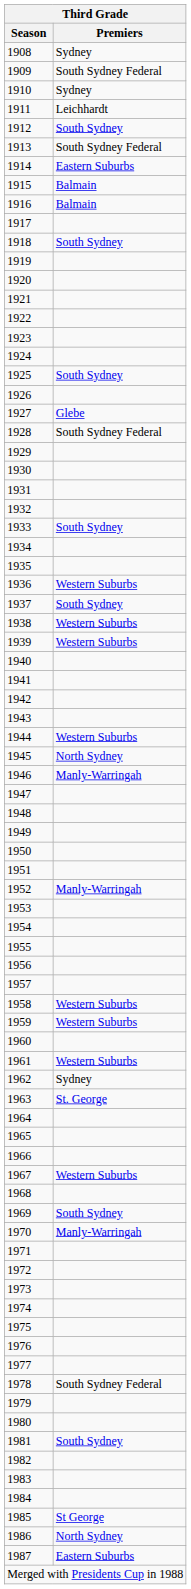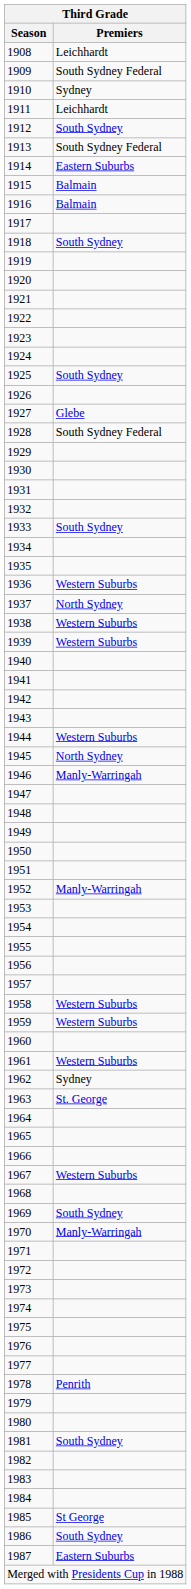1908 | Premiers: Sydney -> Leichhardt
1937 | Premiers: South Sydney -> North Sydney
1978 | Premiers: South Sydney Federal -> Penrith
1986 | Premiers: North Sydney -> South Sydney
